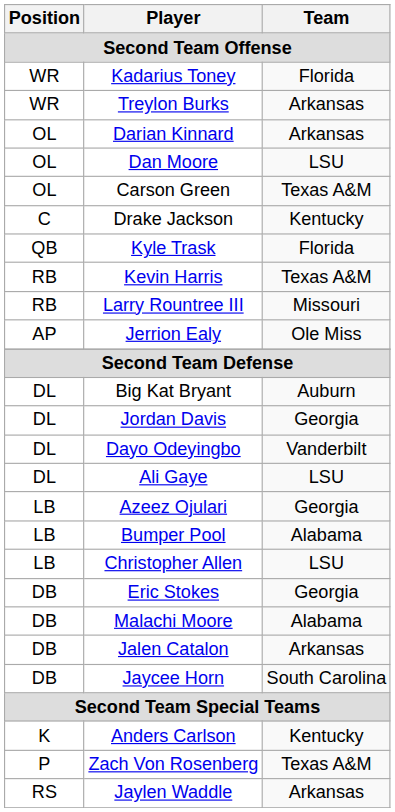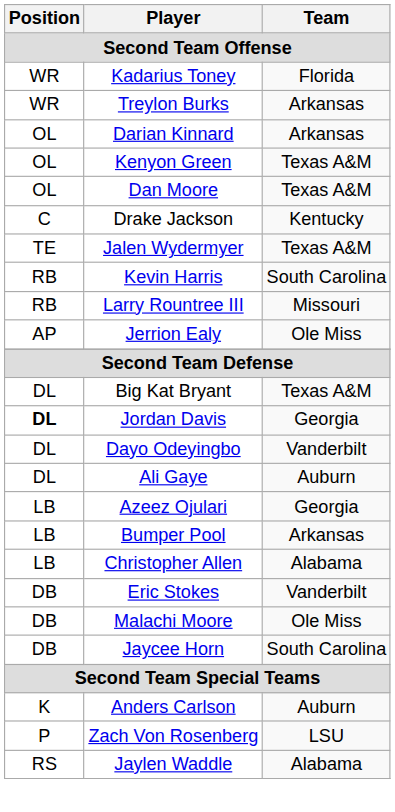+ row: OL | Kenyon Green | Texas A&M
Dan Moore | Team: LSU -> Texas A&M
- row: OL | Carson Green | Texas A&M
+ row: TE | Jalen Wydermyer | Texas A&M
- row: QB | Kyle Trask | Florida
Kevin Harris | Team: Texas A&M -> South Carolina
Big Kat Bryant | Team: Auburn -> Texas A&M
Jordan Davis | Position: normal -> bold
Ali Gaye | Team: LSU -> Auburn
Bumper Pool | Team: Alabama -> Arkansas
Christopher Allen | Team: LSU -> Alabama
Eric Stokes | Team: Georgia -> Vanderbilt
Malachi Moore | Team: Alabama -> Ole Miss
- row: DB | Jalen Catalon | Arkansas
Anders Carlson | Team: Kentucky -> Auburn
Zach Von Rosenberg | Team: Texas A&M -> LSU
Jaylen Waddle | Team: Arkansas -> Alabama
